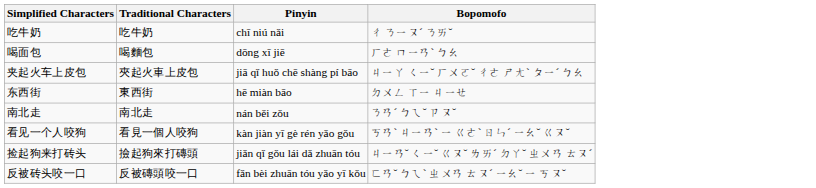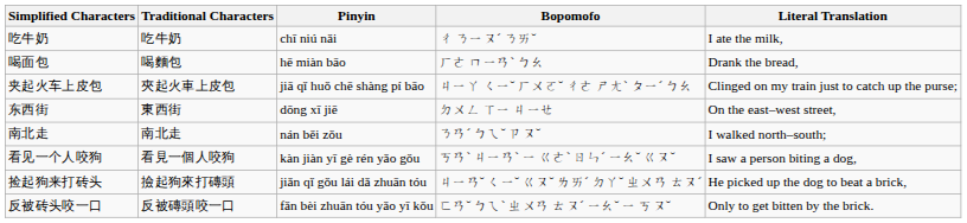+ column: Literal Translation | I ate the milk, | Drank the bread, | Clinged on my train just to catch up the purse; | On the east–west street, | I walked north–south; | I saw a person biting a dog, | He picked up the dog to beat a brick, | Only to get bitten by the brick.
喝面包 | Pinyin: dōng xī jiē -> hē miàn bāo
东西街 | Pinyin: hē miàn bāo -> dōng xī jiē
